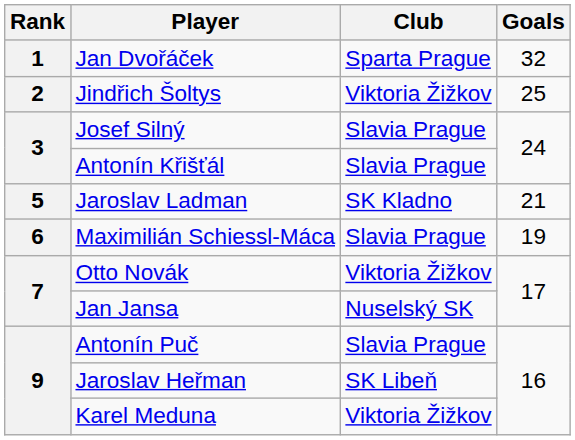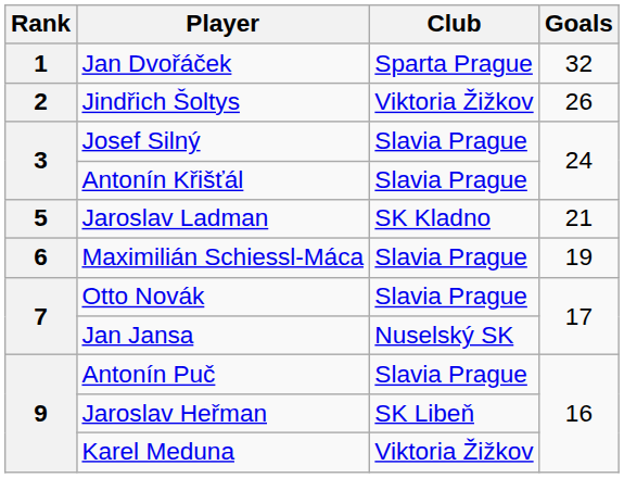Jindřich Šoltys | Goals: 25 -> 26
Otto Novák | Club: Viktoria Žižkov -> Slavia Prague
